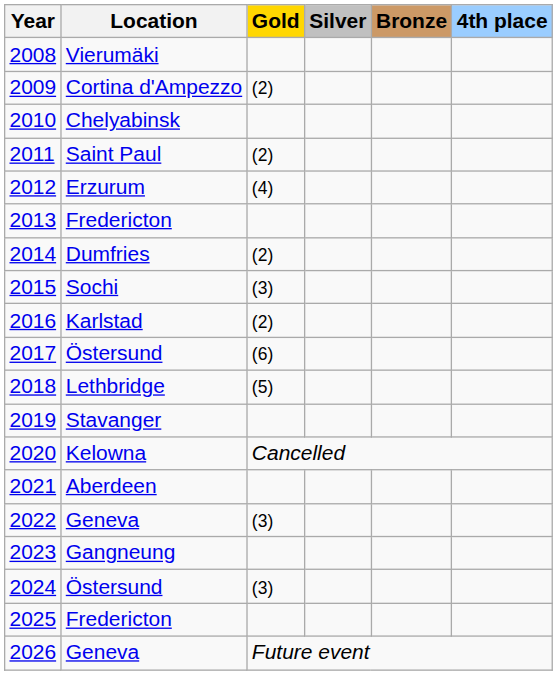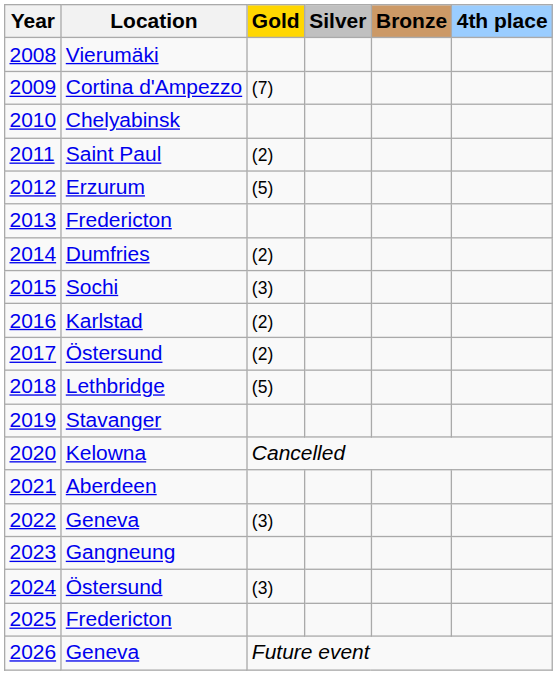2009 | Gold: (2) -> (7)
2012 | Gold: (4) -> (5)
2017 | Gold: (6) -> (2)
